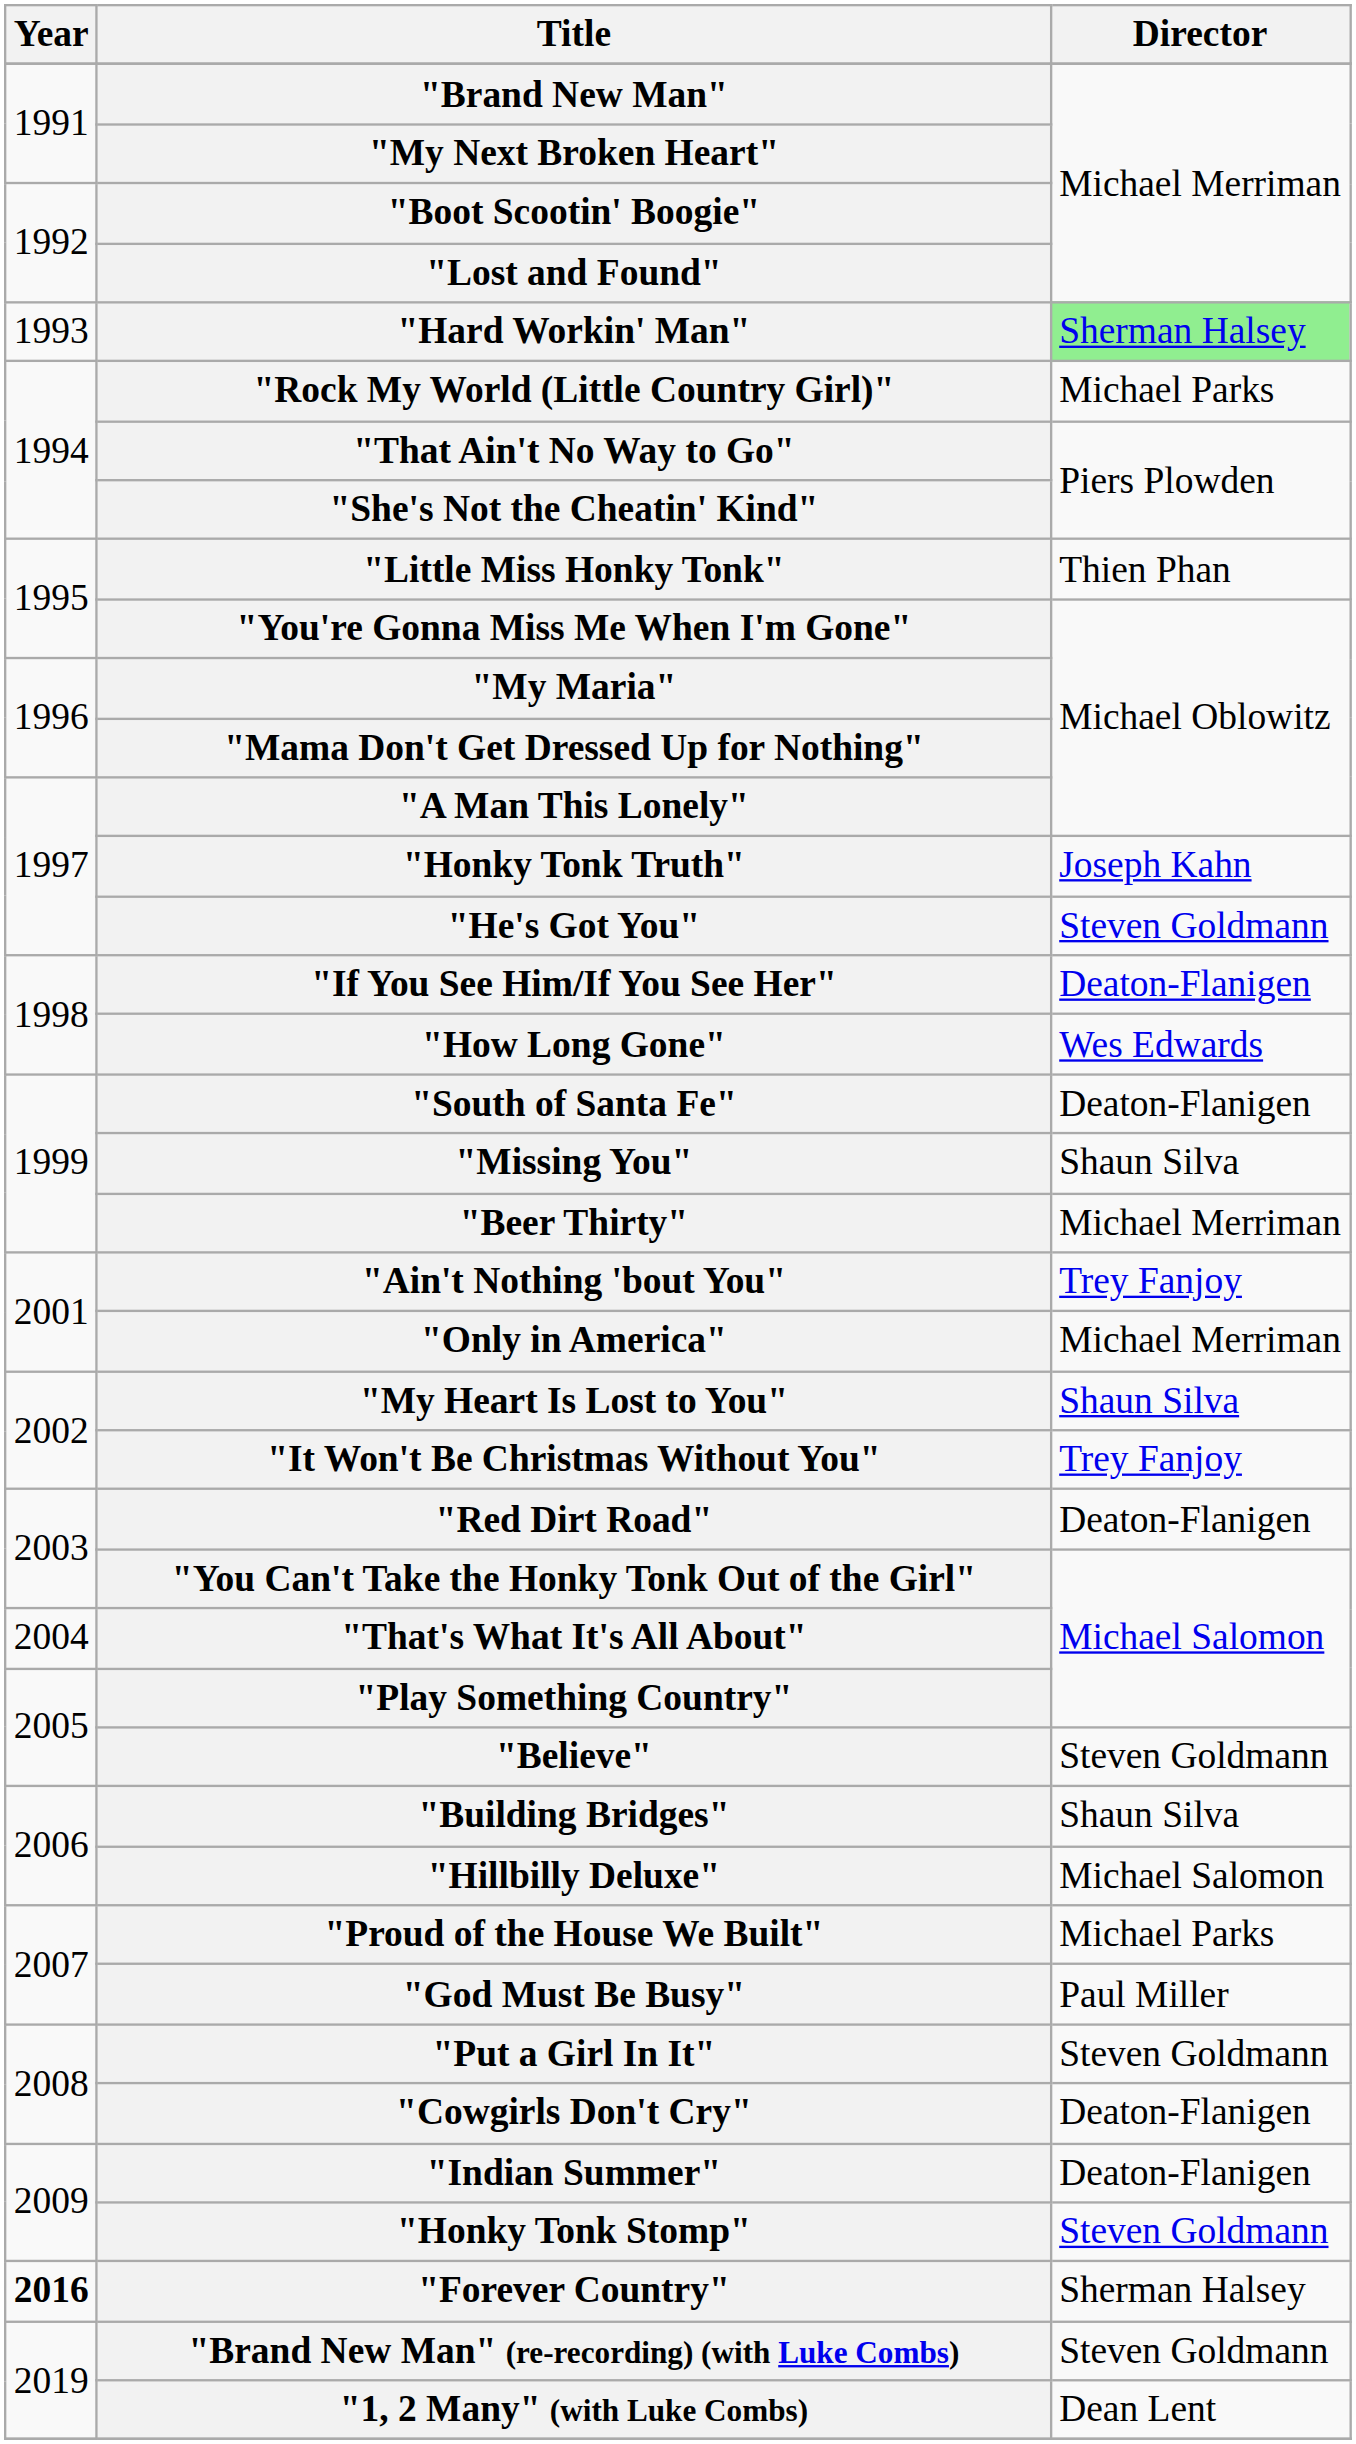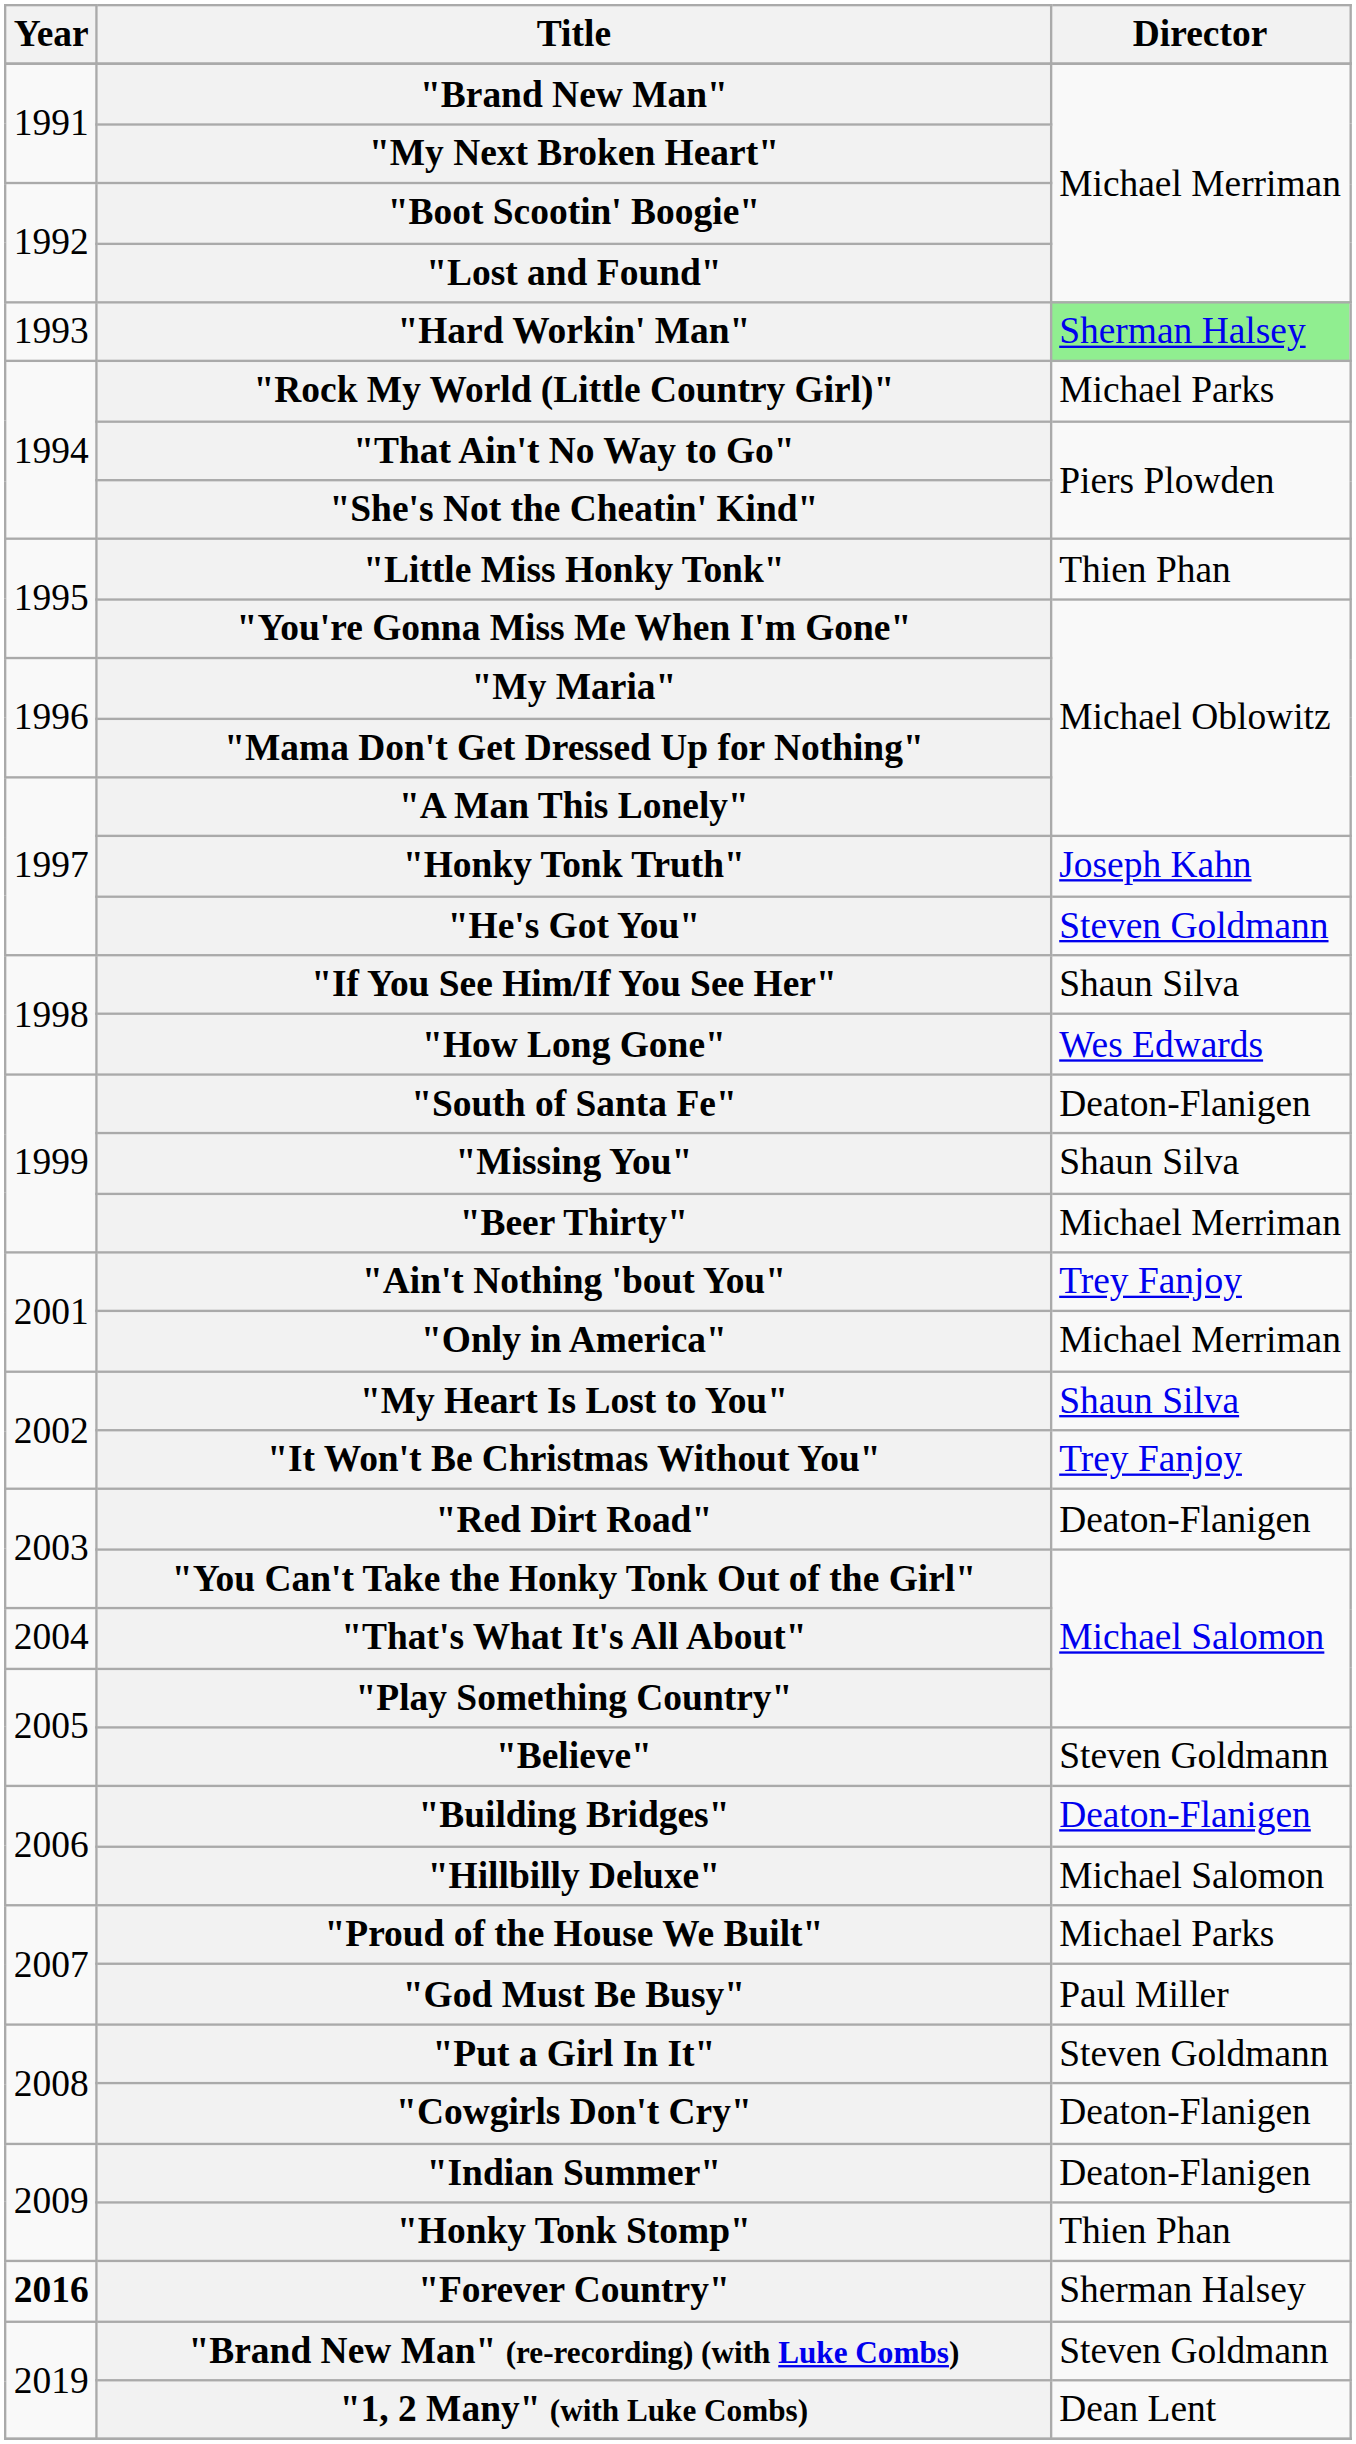"If You See Him/If You See Her" | Director: Deaton-Flanigen -> Shaun Silva
"Building Bridges" | Director: Shaun Silva -> Deaton-Flanigen
"Honky Tonk Stomp" | Director: Steven Goldmann -> Thien Phan
